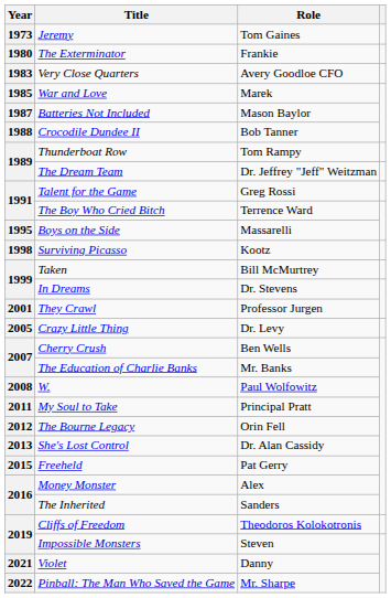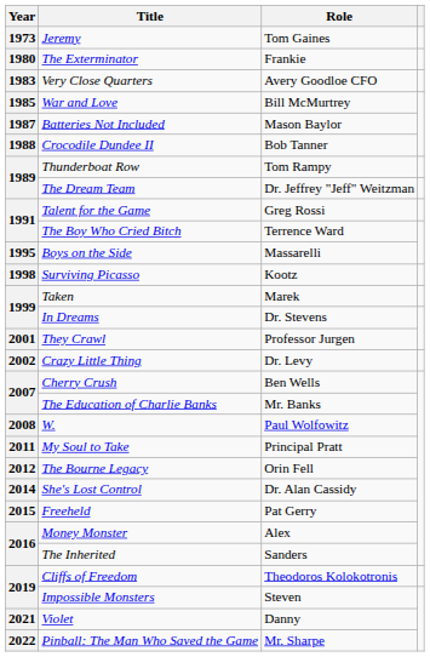War and Love | Role: Marek -> Bill McMurtrey
Taken | Role: Bill McMurtrey -> Marek
Crazy Little Thing | Year: 2005 -> 2002
She's Lost Control | Year: 2013 -> 2014
